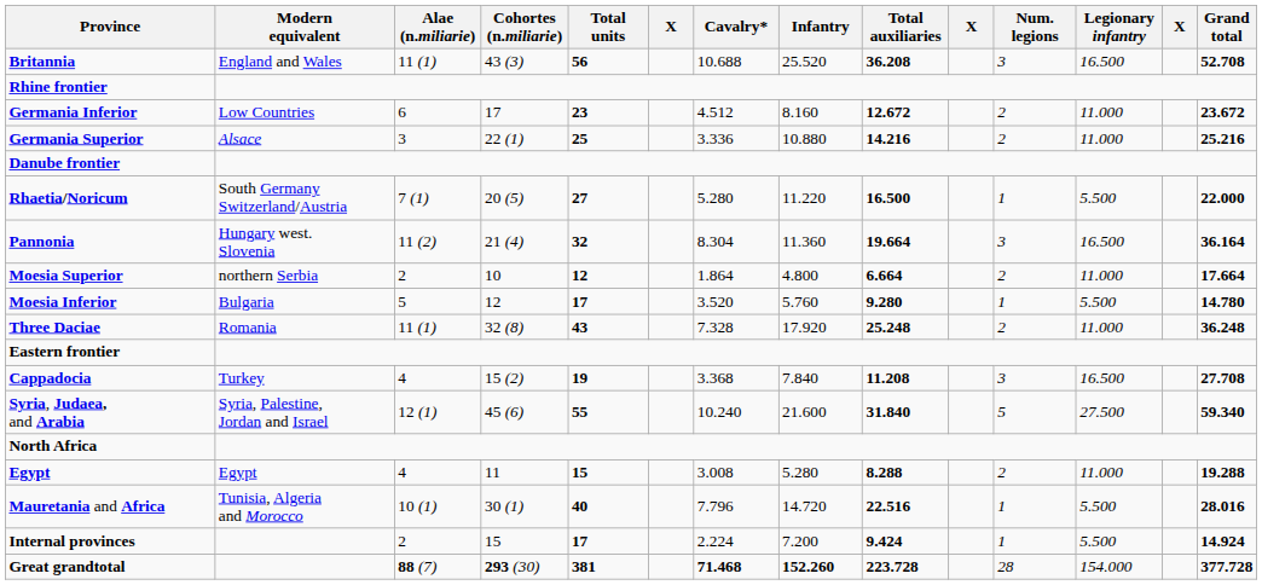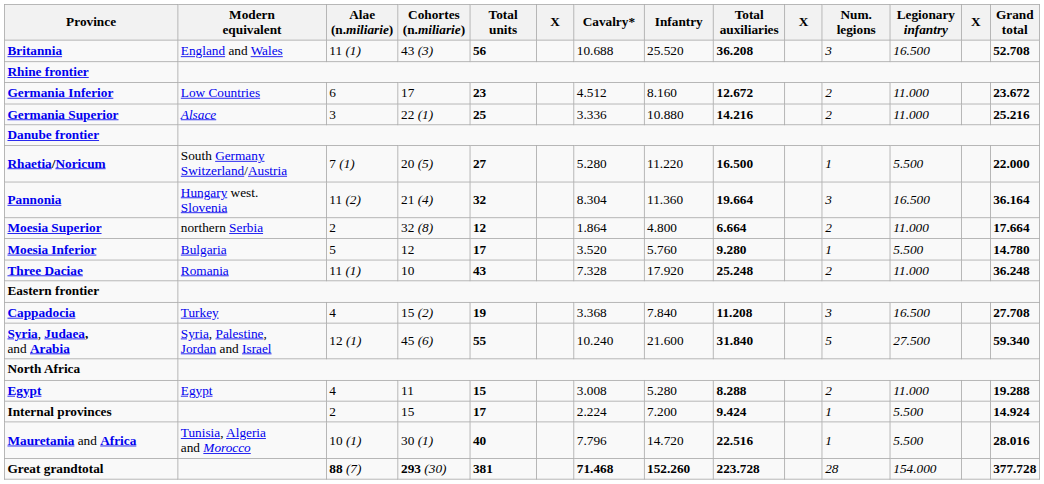Moesia Superior | Cohortes (n.miliarie): 10 -> 32 (8)
Three Daciae | Cohortes (n.miliarie): 32 (8) -> 10
rows swapped: Mauretania and Africa <-> Internal provinces
